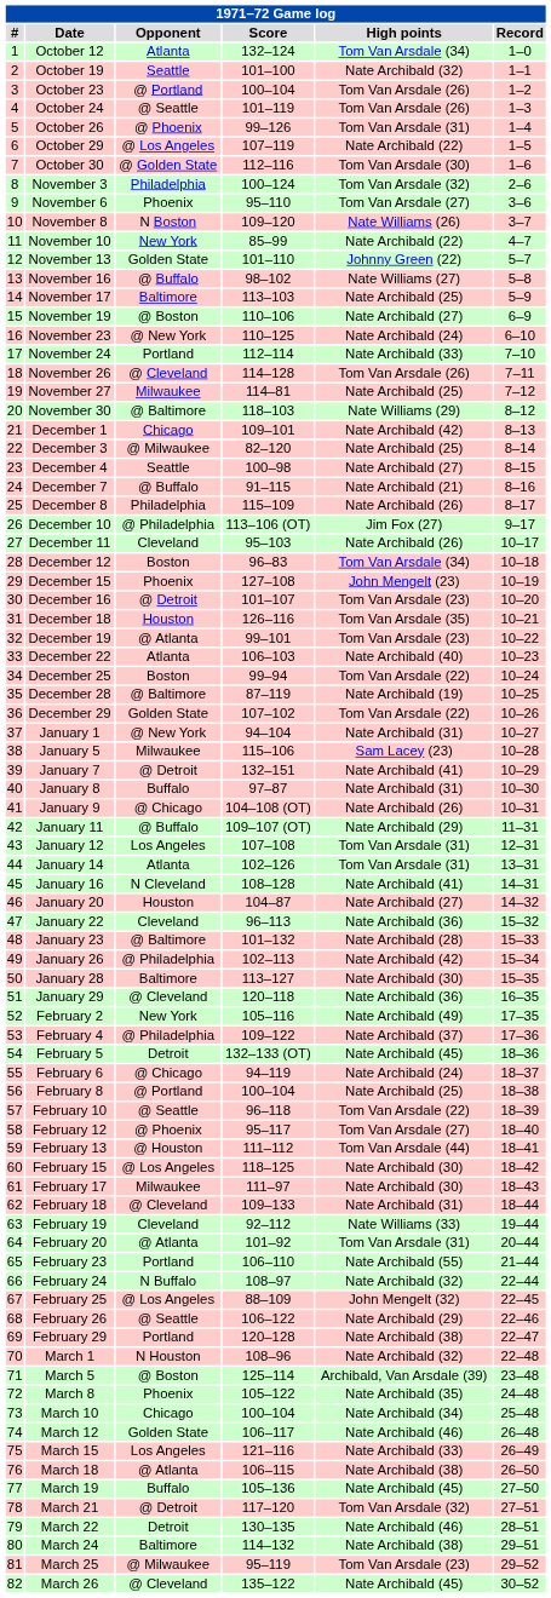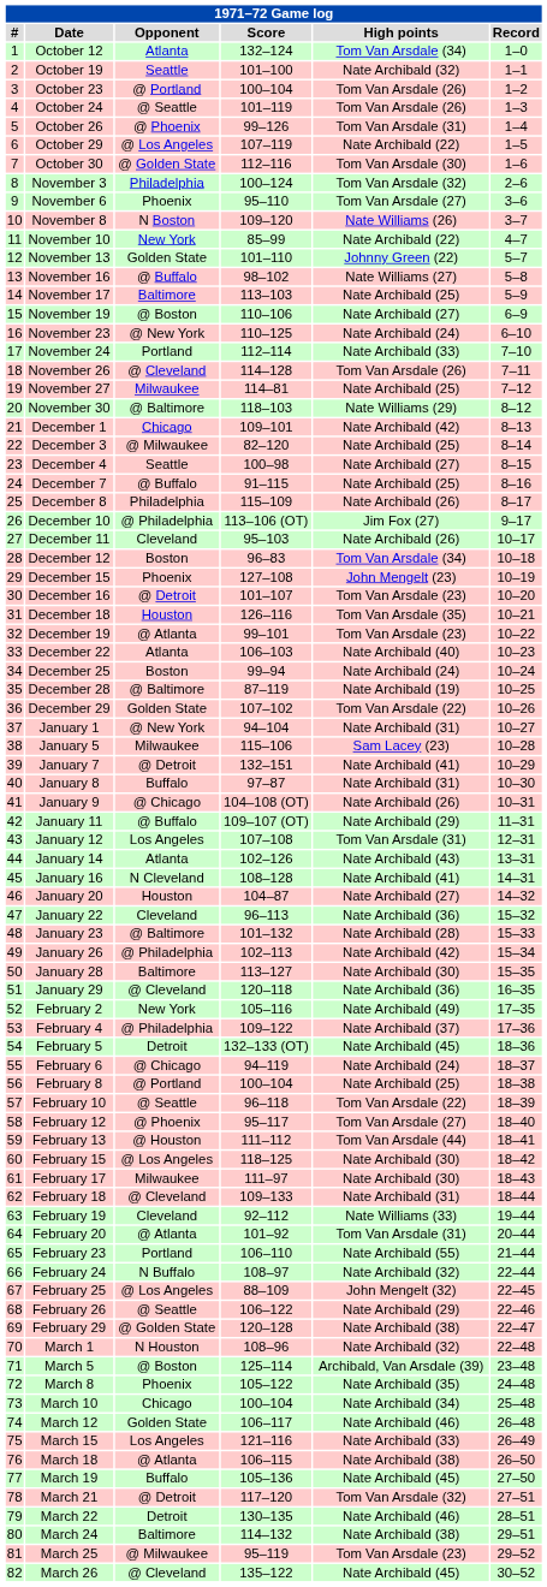December 7 | High points: Nate Archibald (21) -> Nate Archibald (25)
December 25 | High points: Tom Van Arsdale (22) -> Nate Archibald (24)
January 14 | High points: Tom Van Arsdale (31) -> Nate Archibald (43)
February 29 | Opponent: Portland -> @ Golden State
